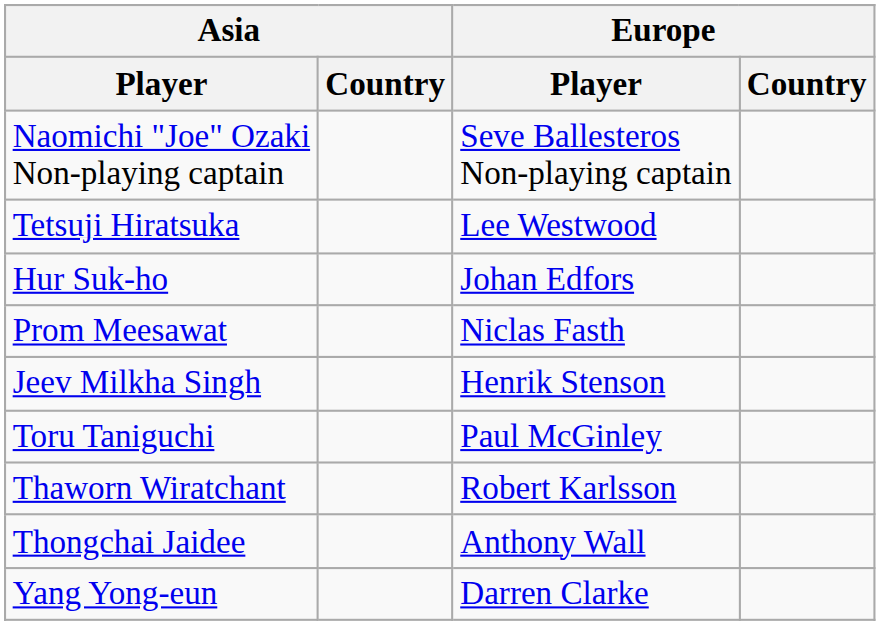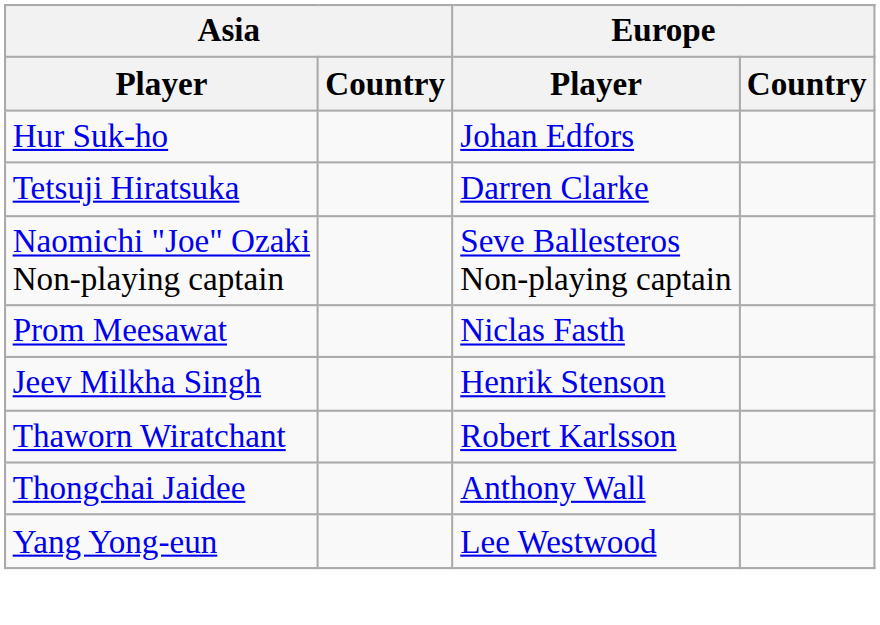rows swapped: Naomichi "Joe" Ozaki Non-playing captain <-> Hur Suk-ho
Tetsuji Hiratsuka | Europe / Player: Lee Westwood -> Darren Clarke
- row: Toru Taniguchi | Paul McGinley
Yang Yong-eun | Europe / Player: Darren Clarke -> Lee Westwood
